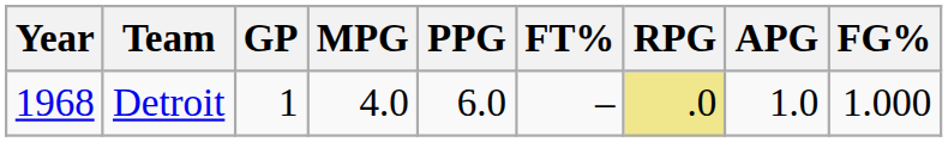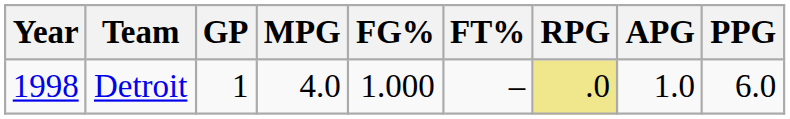columns swapped: FG% <-> PPG
Detroit | Year: 1968 -> 1998
